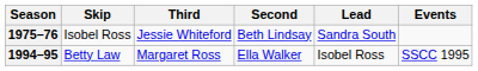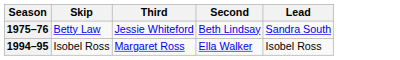- column: Events | SSCC 1995
1975–76 | Skip: Isobel Ross -> Betty Law
1994–95 | Skip: Betty Law -> Isobel Ross
